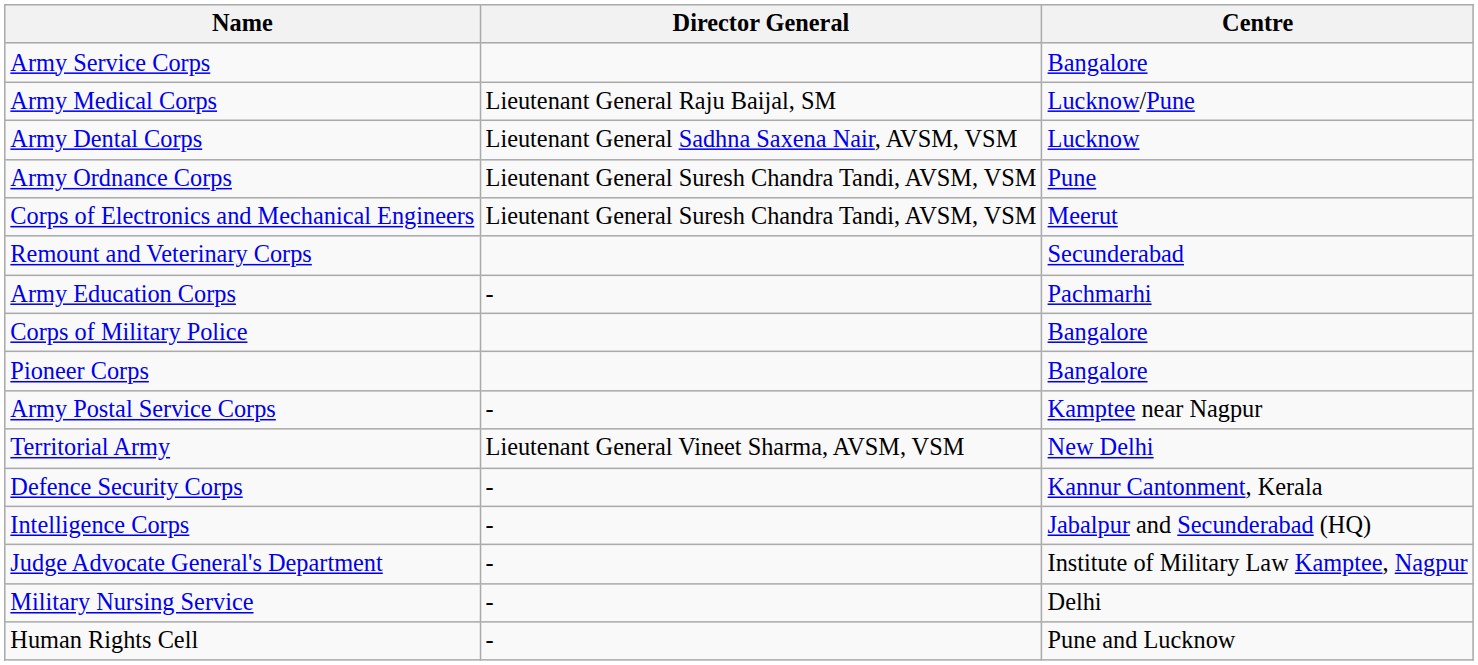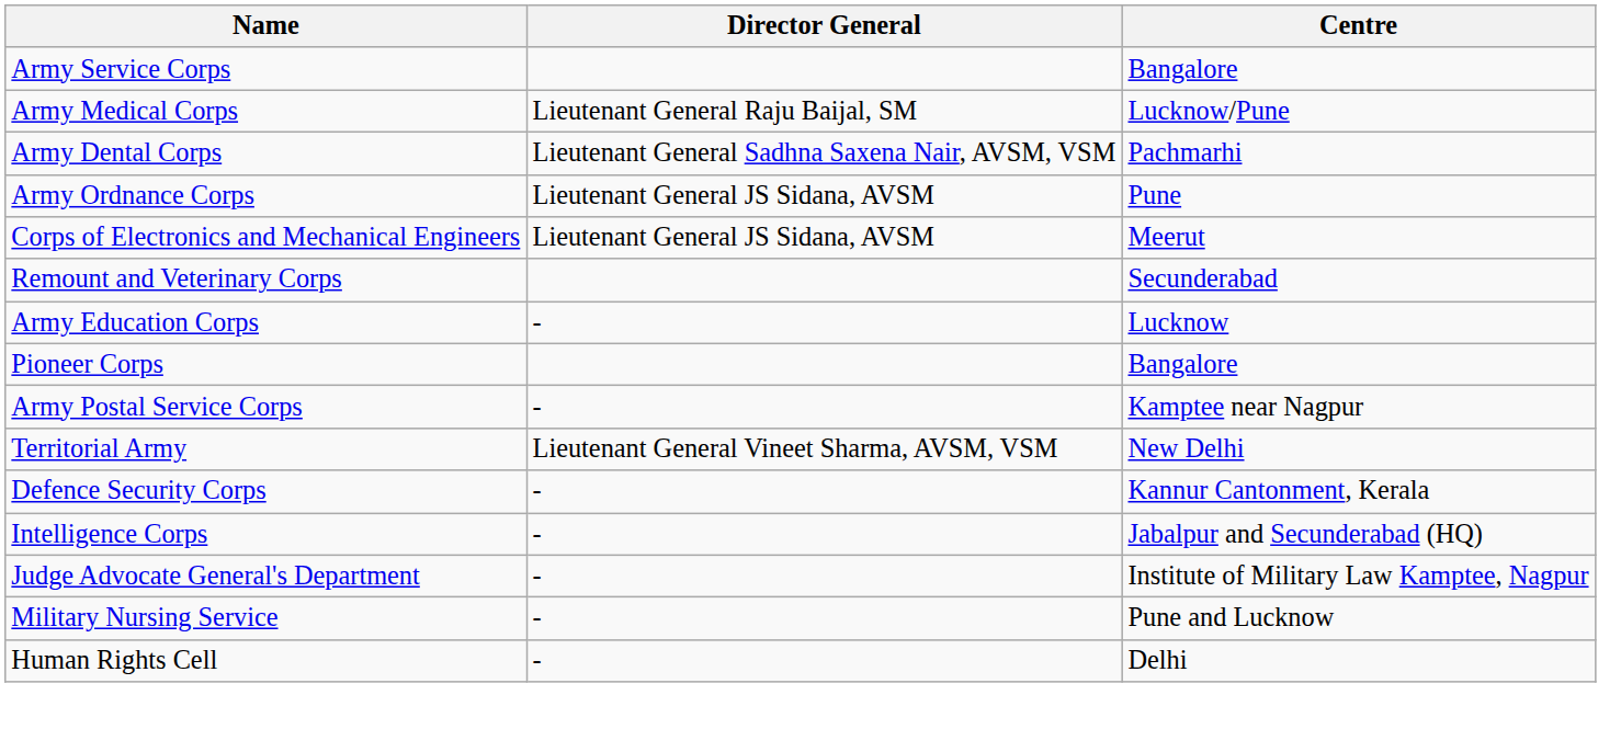Army Dental Corps | Centre: Lucknow -> Pachmarhi
Army Ordnance Corps | Director General: Lieutenant General Suresh Chandra Tandi, AVSM, VSM -> Lieutenant General JS Sidana, AVSM
Corps of Electronics and Mechanical Engineers | Director General: Lieutenant General Suresh Chandra Tandi, AVSM, VSM -> Lieutenant General JS Sidana, AVSM
Army Education Corps | Centre: Pachmarhi -> Lucknow
- row: Corps of Military Police | Bangalore
Military Nursing Service | Centre: Delhi -> Pune and Lucknow
Human Rights Cell | Centre: Pune and Lucknow -> Delhi
